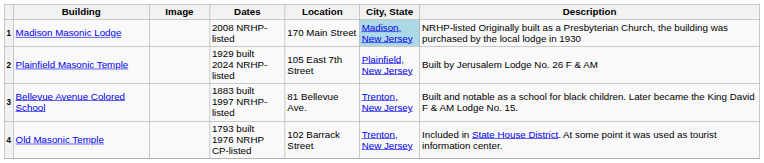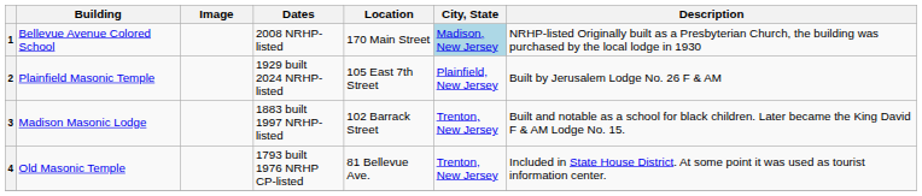1 | Building: Madison Masonic Lodge -> Bellevue Avenue Colored School
3 | Building: Bellevue Avenue Colored School -> Madison Masonic Lodge
3 | Location: 81 Bellevue Ave. -> 102 Barrack Street
4 | Location: 102 Barrack Street -> 81 Bellevue Ave.
